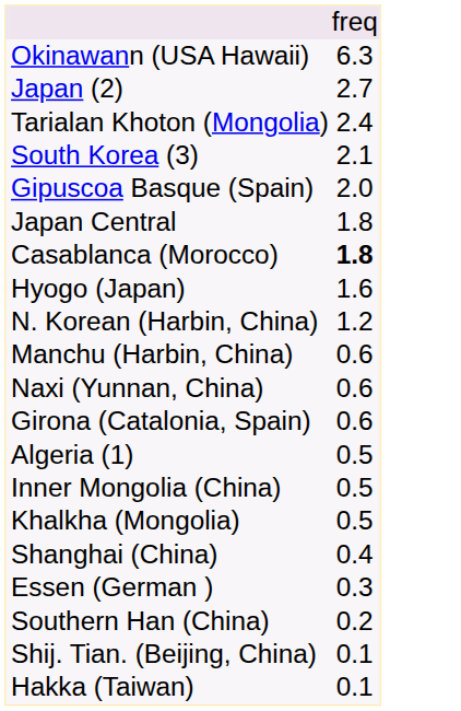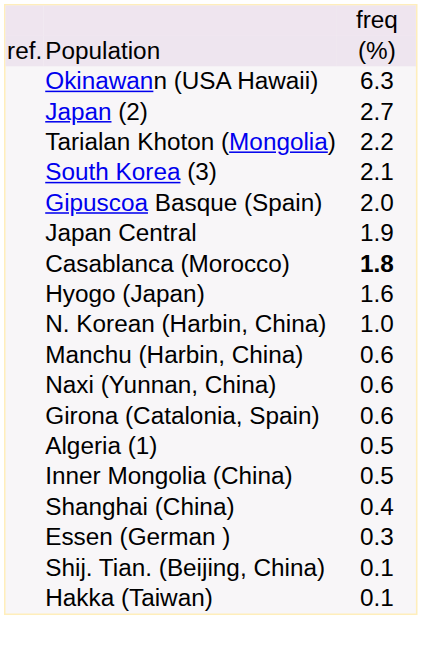+ row: ref. | Population | (%)
Tarialan Khoton (Mongolia) | column 3: 2.4 -> 2.2
Japan Central | column 3: 1.8 -> 1.9
N. Korean (Harbin, China) | column 3: 1.2 -> 1.0
- row: Khalkha (Mongolia) | 0.5
- row: Southern Han (China) | 0.2
